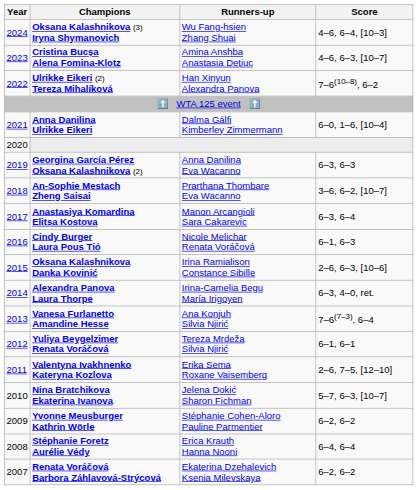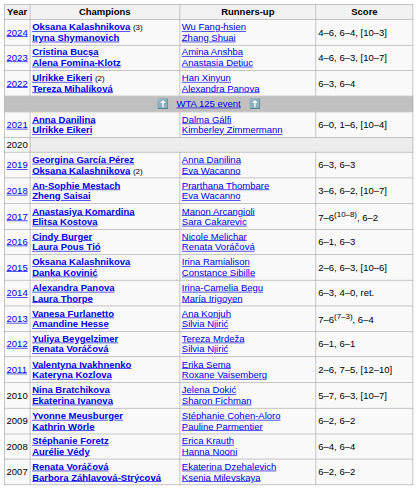Ulrikke Eikeri (2) Tereza Mihalíková | Score: 7–6(10–8), 6–2 -> 6–3, 6–4
Anastasiya Komardina Elitsa Kostova | Score: 6–3, 6–4 -> 7–6(10–8), 6–2
